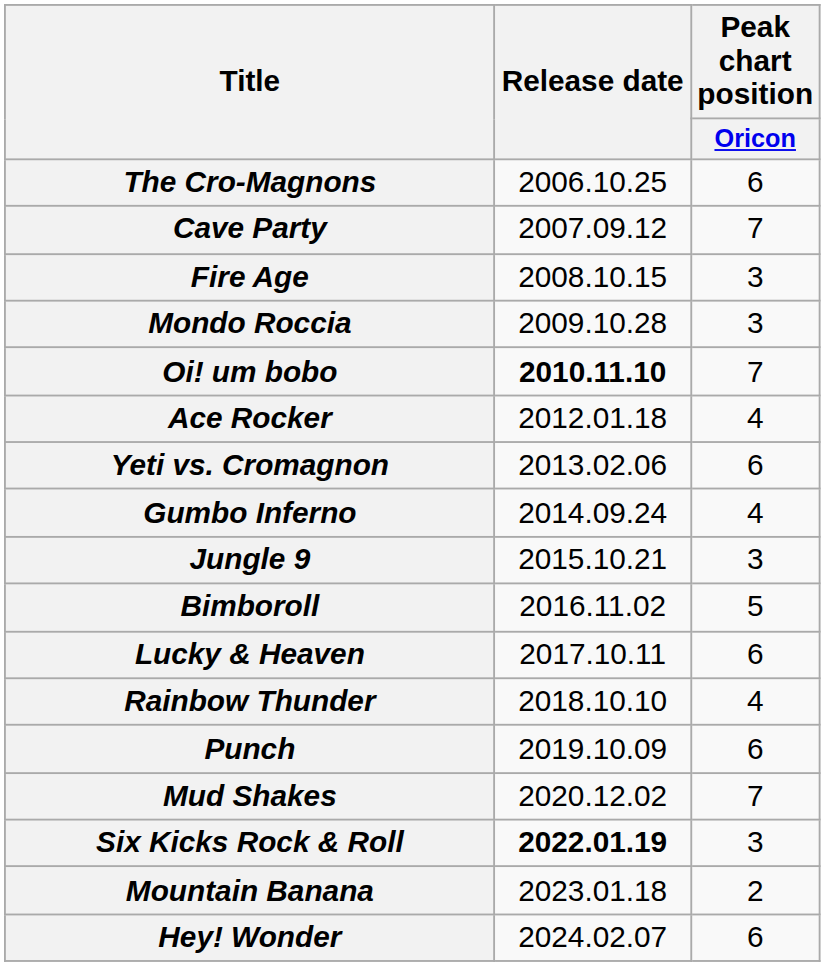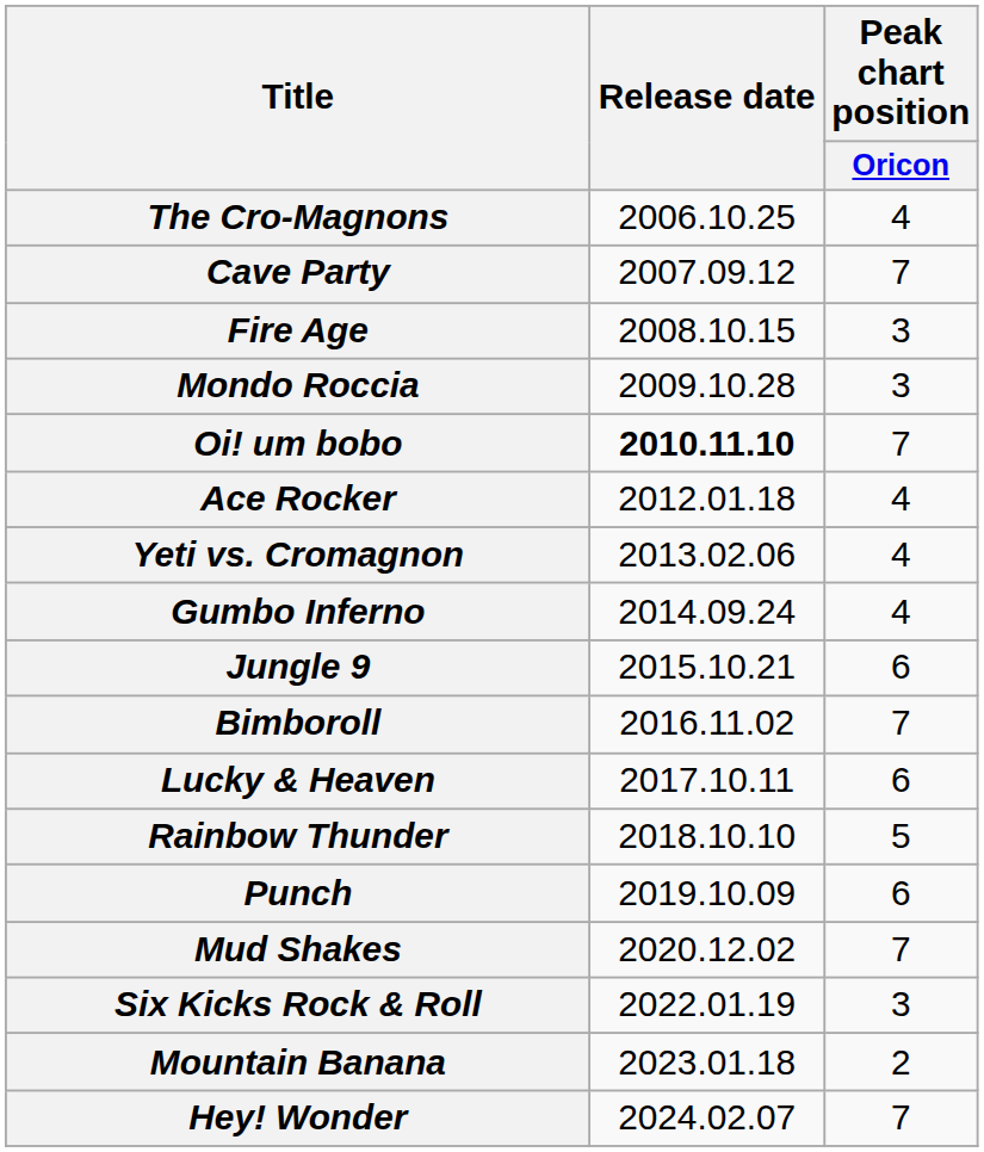The Cro-Magnons | Peak chart position / Oricon: 6 -> 4
Yeti vs. Cromagnon | Peak chart position / Oricon: 6 -> 4
Jungle 9 | Peak chart position / Oricon: 3 -> 6
Bimboroll | Peak chart position / Oricon: 5 -> 7
Rainbow Thunder | Peak chart position / Oricon: 4 -> 5
Six Kicks Rock & Roll | Release date: bold -> normal
Hey! Wonder | Peak chart position / Oricon: 6 -> 7
